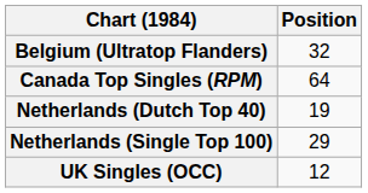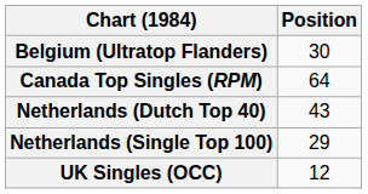Belgium (Ultratop Flanders) | Position: 32 -> 30
Netherlands (Dutch Top 40) | Position: 19 -> 43
